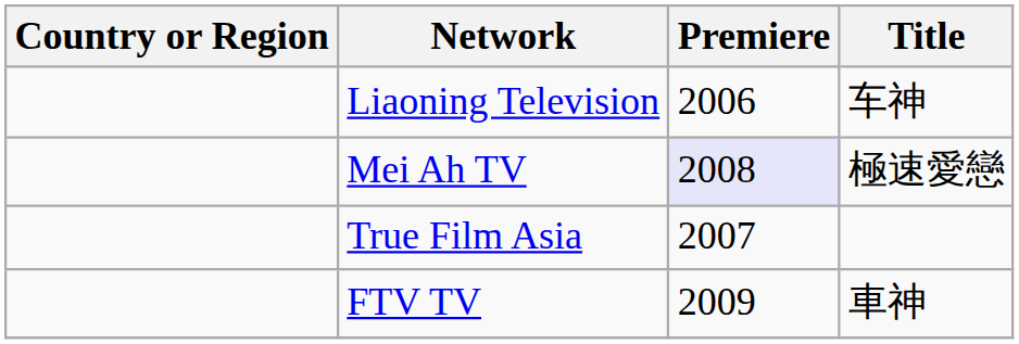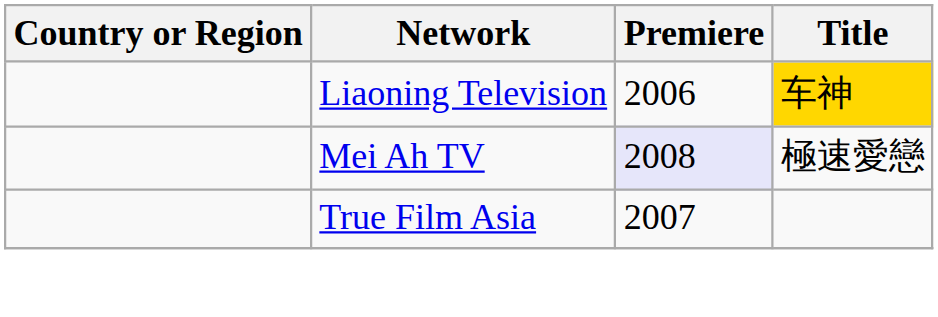Liaoning Television | Title: no background -> gold background
- row: FTV TV | 2009 | 車神
